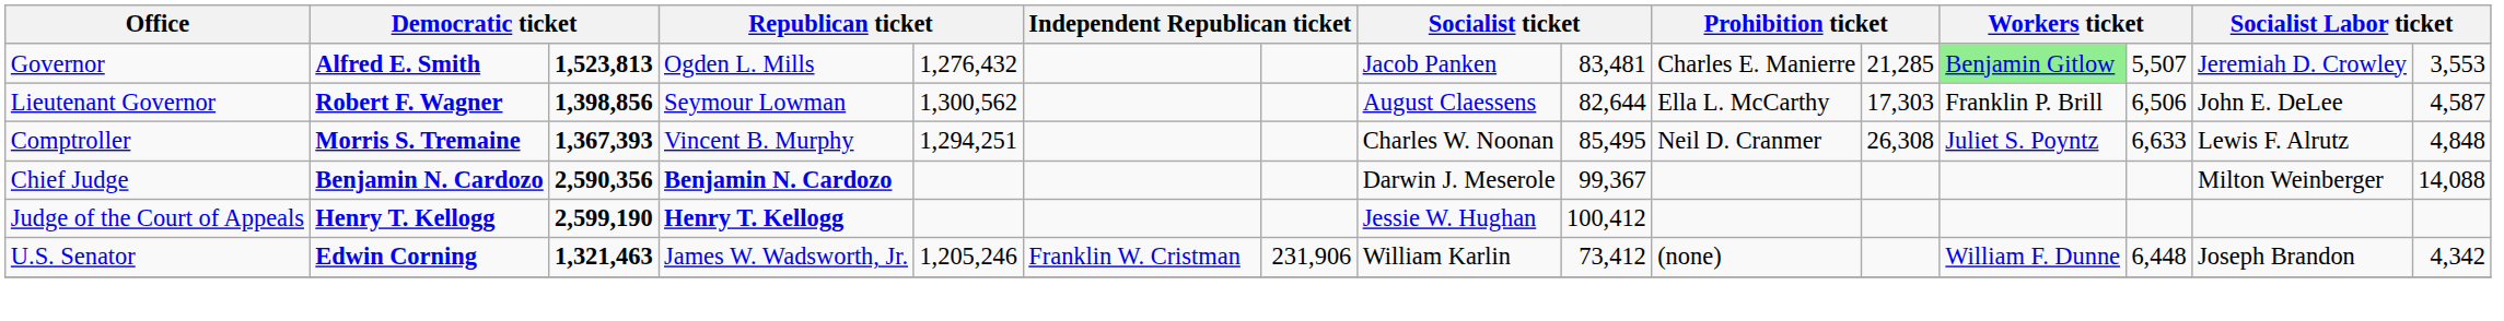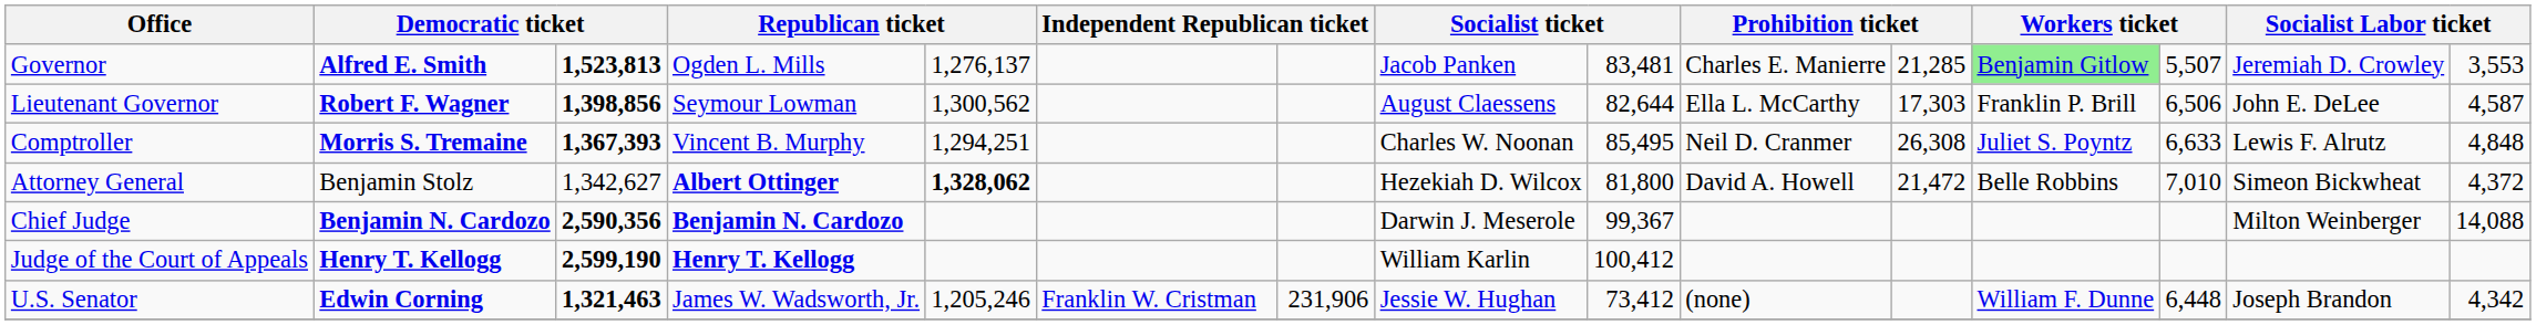Governor | column 5: 1,276,432 -> 1,276,137
+ row: Attorney General | Benjamin Stolz | 1,342,627 | Albert Ottinger | 1,328,062 | Hezekiah D. Wilcox | 81,800 | David A. Howell | 21,472 | Belle Robbins | 7,010 | Simeon Bickwheat | 4,372
Judge of the Court of Appeals | column 8: Jessie W. Hughan -> William Karlin
U.S. Senator | column 8: William Karlin -> Jessie W. Hughan
